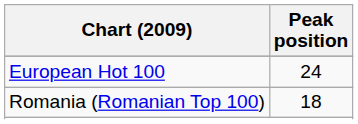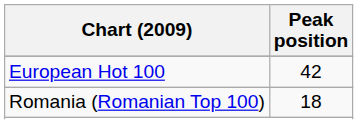European Hot 100 | Peak position: 24 -> 42
